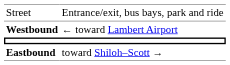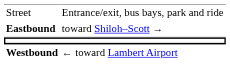rows swapped: Westbound <-> Eastbound
